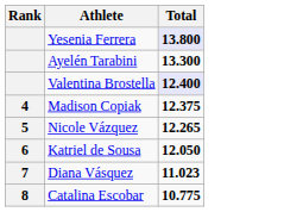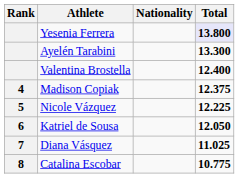+ column: Nationality
Valentina Brostella | Total: lavender background -> no background
Nicole Vázquez | Total: 12.265 -> 12.225
Diana Vásquez | Total: 11.023 -> 11.025
